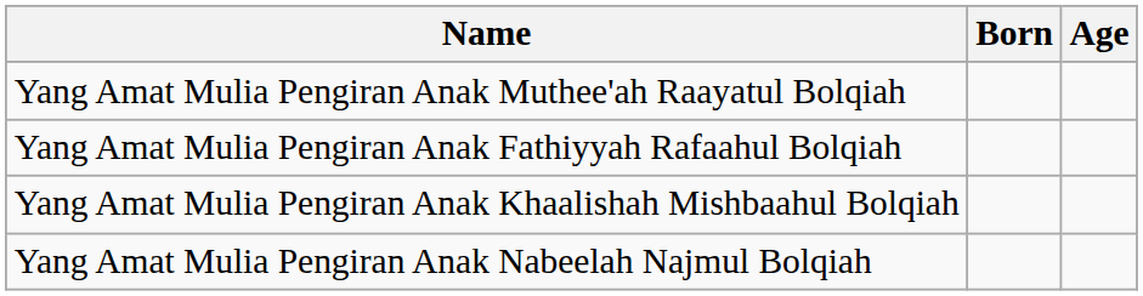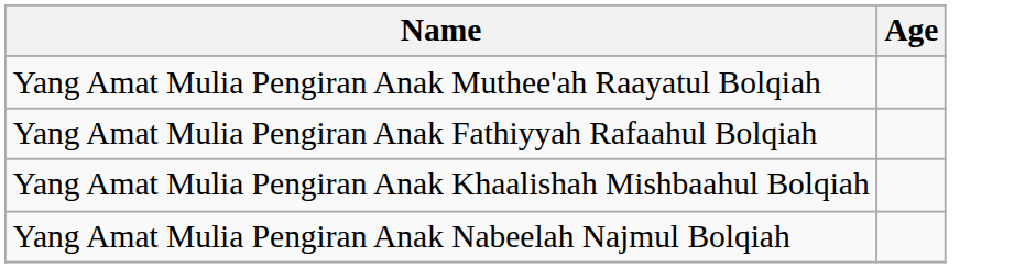- column: Born
